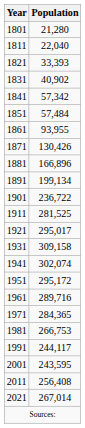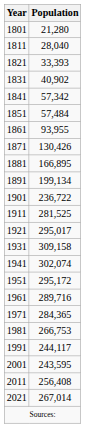1811 | Population: 22,040 -> 28,040
1881 | Population: 166,896 -> 166,895
